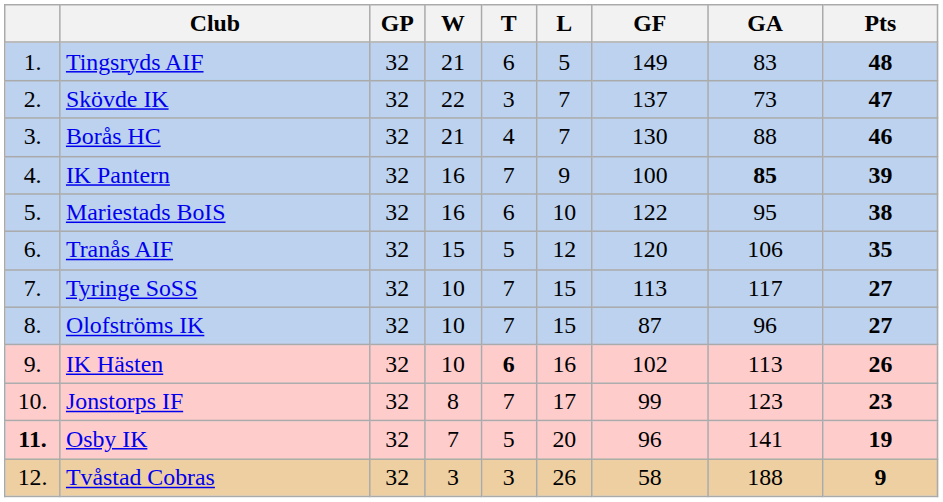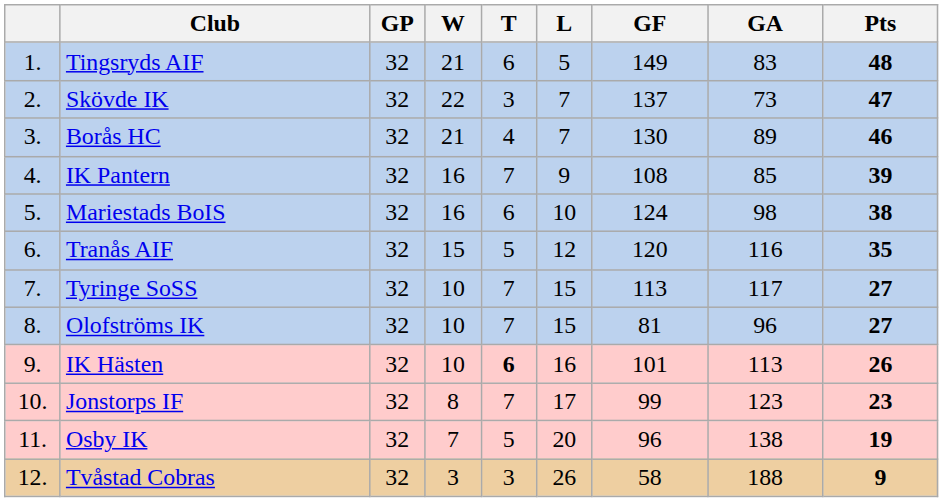Borås HC | GA: 88 -> 89
IK Pantern | GF: 100 -> 108
IK Pantern | GA: bold -> normal
Mariestads BoIS | GF: 122 -> 124
Mariestads BoIS | GA: 95 -> 98
Tranås AIF | GA: 106 -> 116
Olofströms IK | GF: 87 -> 81
IK Hästen | GF: 102 -> 101
Osby IK | column 1: bold -> normal
Osby IK | GA: 141 -> 138
